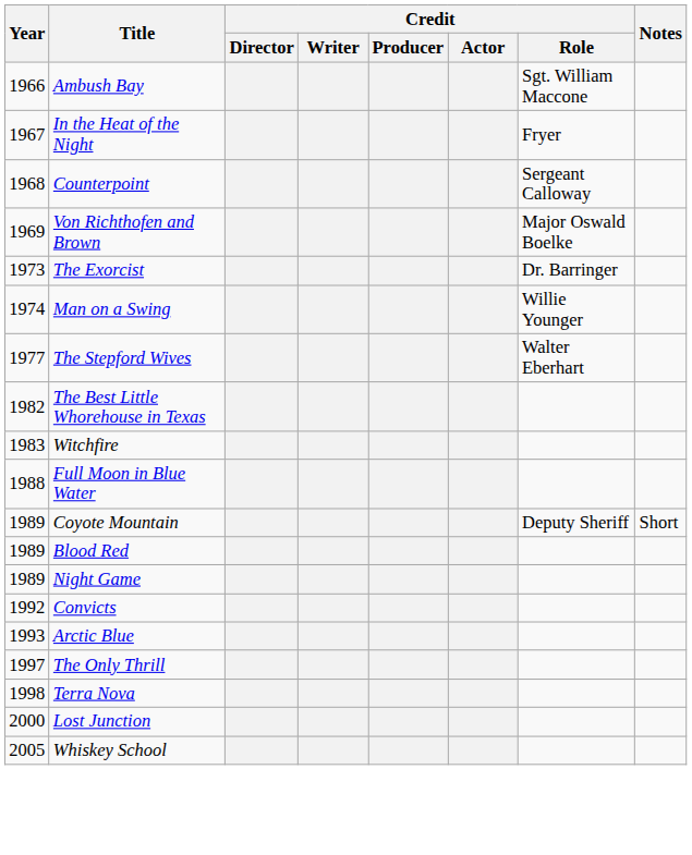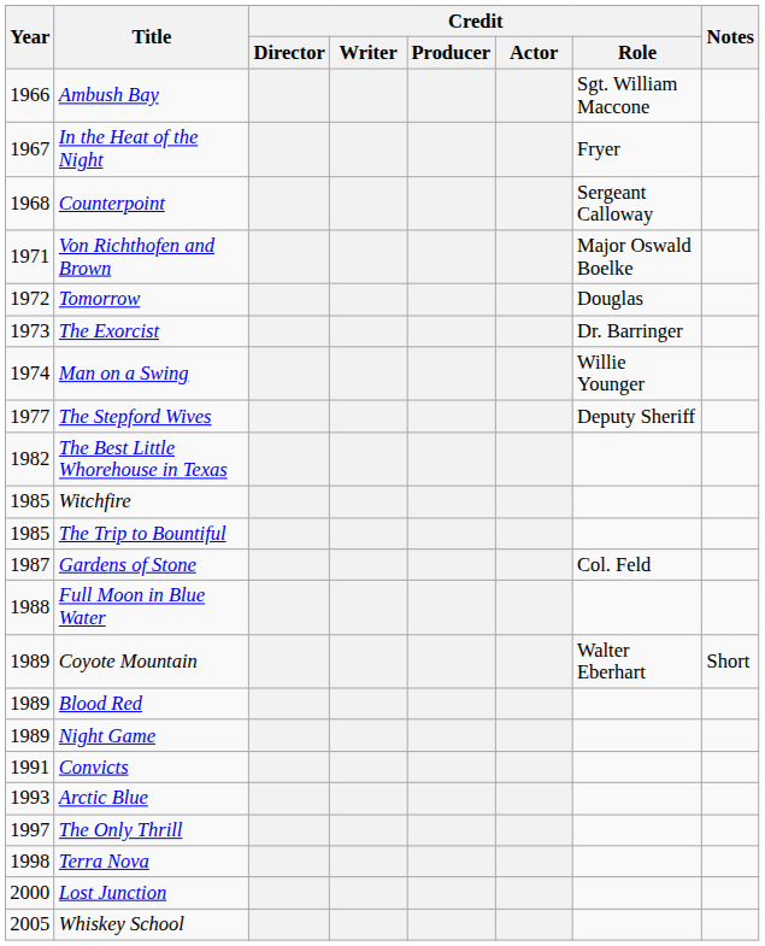Von Richthofen and Brown | Year: 1969 -> 1971
+ row: 1972 | Tomorrow | Douglas
The Stepford Wives | Credit / Role: Walter Eberhart -> Deputy Sheriff
Witchfire | Year: 1983 -> 1985
+ row: 1985 | The Trip to Bountiful
+ row: 1987 | Gardens of Stone | Col. Feld
Coyote Mountain | Credit / Role: Deputy Sheriff -> Walter Eberhart
Convicts | Year: 1992 -> 1991
